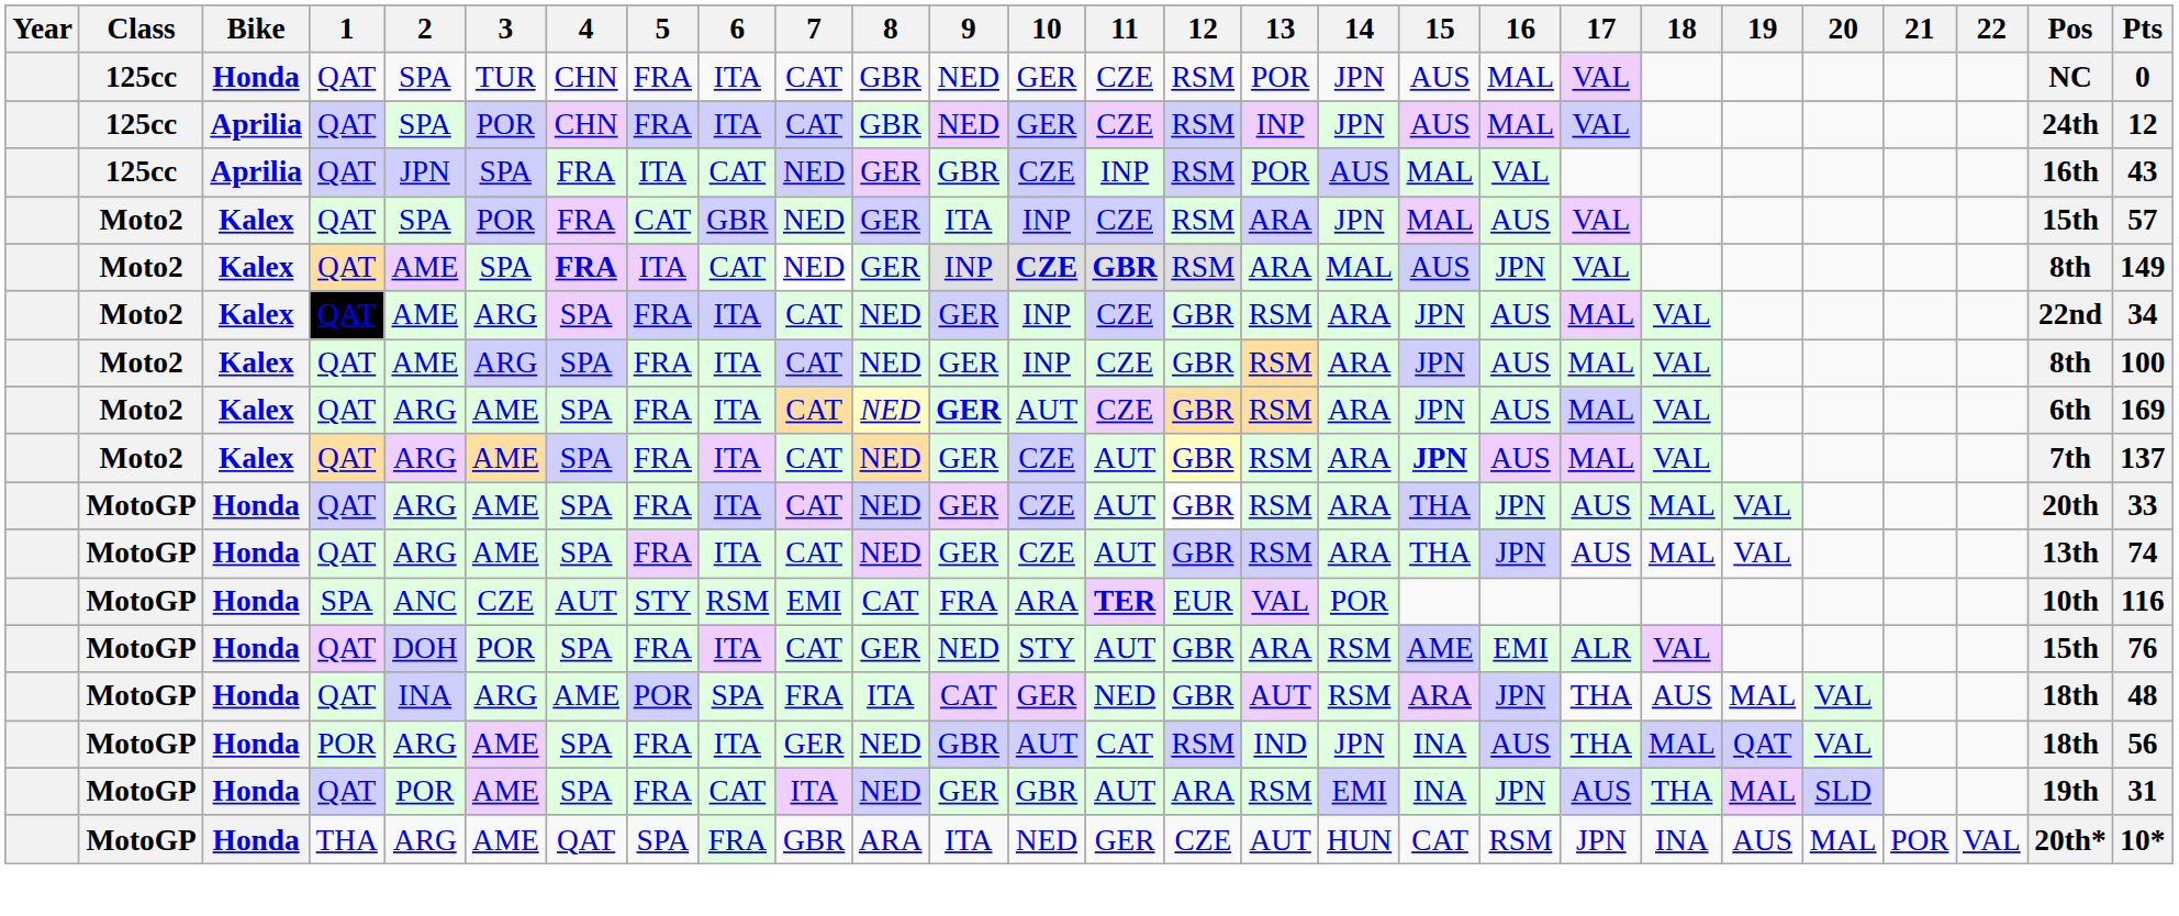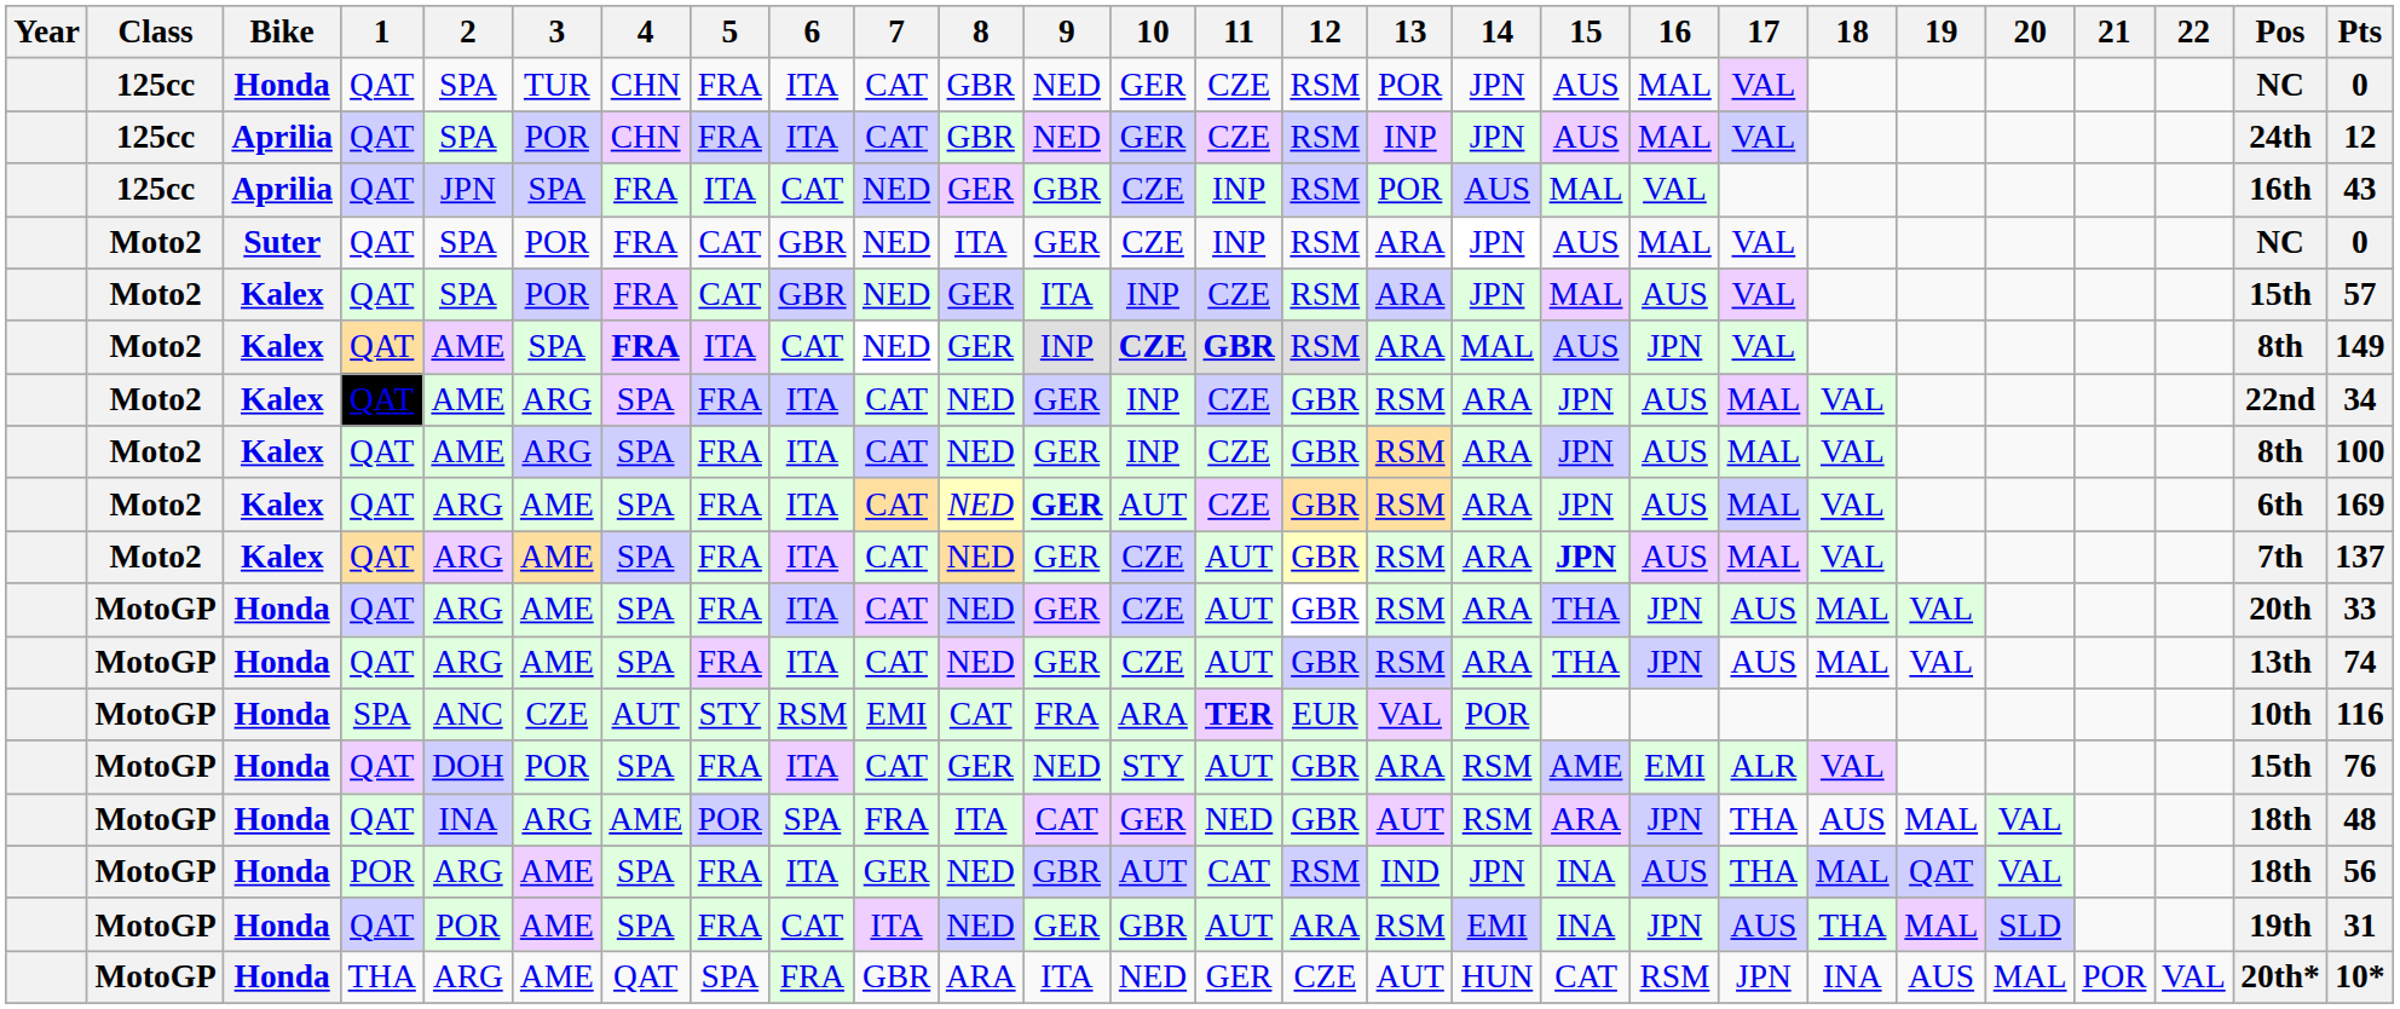+ row: Moto2 | Suter | QAT | SPA | POR | FRA | CAT | GBR | NED | ITA | GER | CZE | INP | RSM | ARA | JPN | AUS | MAL | VAL | NC | 0
